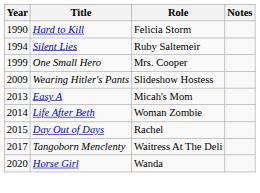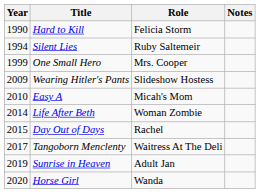Easy A | Year: 2013 -> 2010
+ row: 2019 | Sunrise in Heaven | Adult Jan
